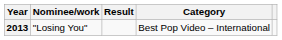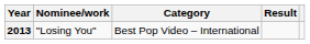columns swapped: Category <-> Result
